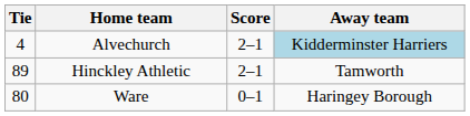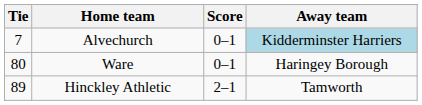Alvechurch | Tie: 4 -> 7
Alvechurch | Score: 2–1 -> 0–1
rows swapped: Ware <-> Hinckley Athletic
